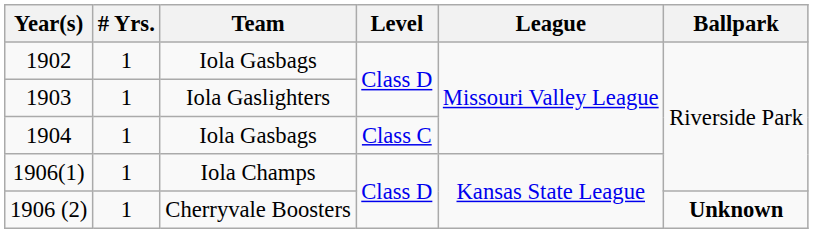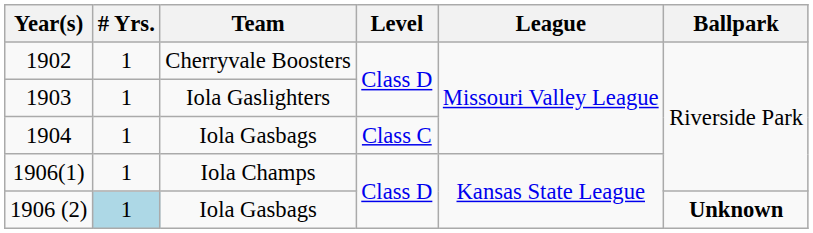1902 | Team: Iola Gasbags -> Cherryvale Boosters
1906 (2) | # Yrs.: no background -> lightblue background
1906 (2) | Team: Cherryvale Boosters -> Iola Gasbags
